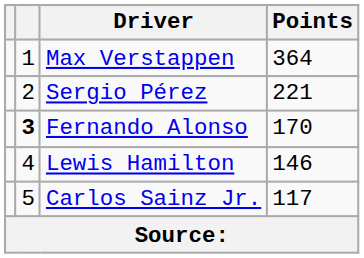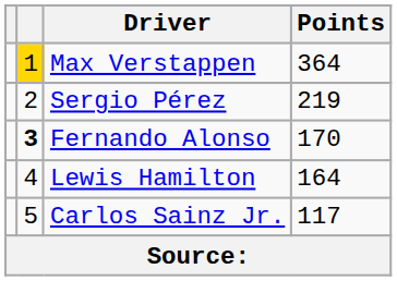Max Verstappen | column 2: no background -> gold background
Sergio Pérez | Points: 221 -> 219
Lewis Hamilton | Points: 146 -> 164
